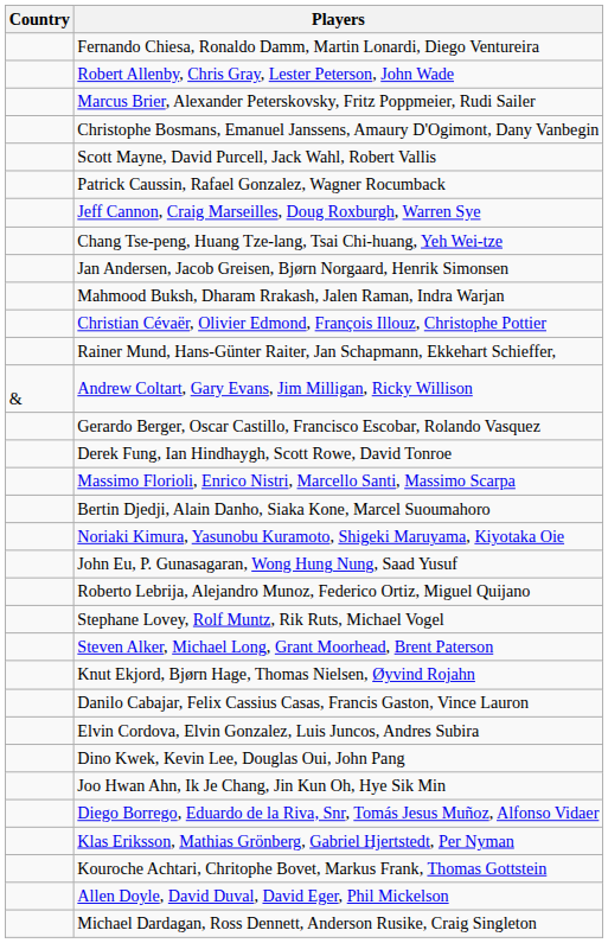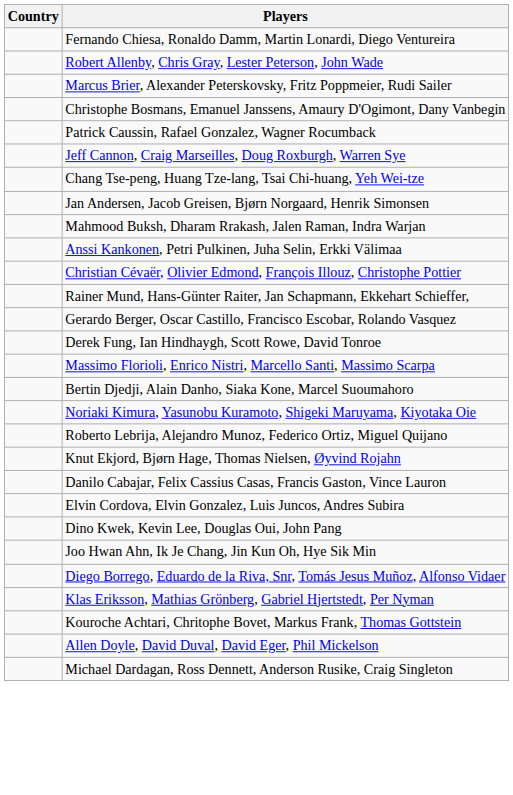- row: Scott Mayne, David Purcell, Jack Wahl, Robert Vallis
+ row: Anssi Kankonen, Petri Pulkinen, Juha Selin, Erkki Välimaa
- row: & | Andrew Coltart, Gary Evans, Jim Milligan, Ricky Willison
- row: John Eu, P. Gunasagaran, Wong Hung Nung, Saad Yusuf
- row: Stephane Lovey, Rolf Muntz, Rik Ruts, Michael Vogel
- row: Steven Alker, Michael Long, Grant Moorhead, Brent Paterson
